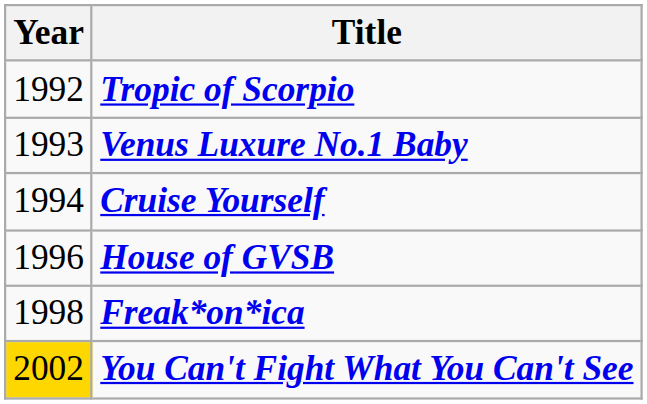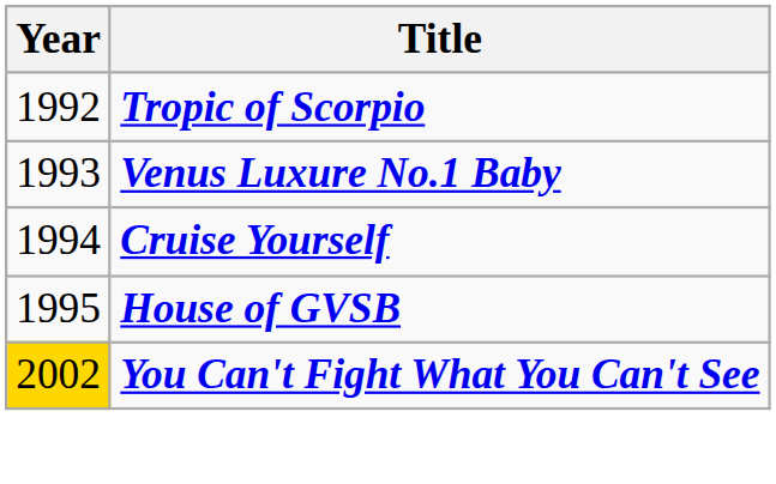House of GVSB | Year: 1996 -> 1995
- row: 1998 | Freak*on*ica
